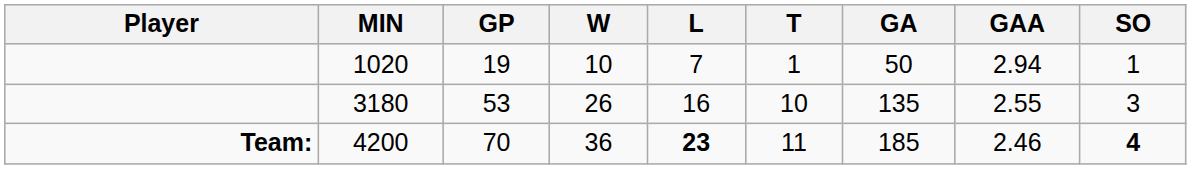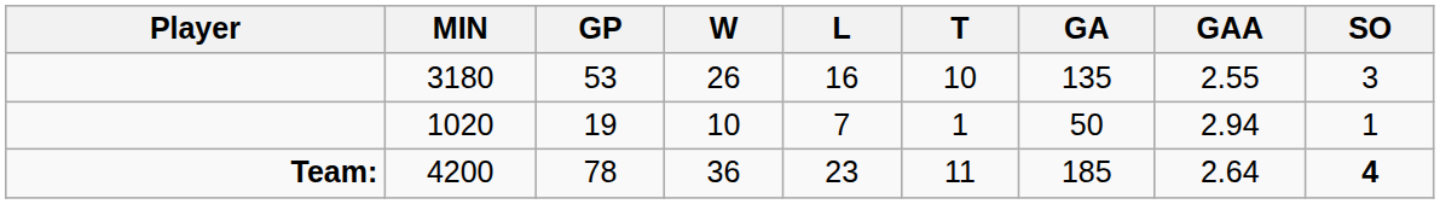rows swapped: 3180 <-> 1020
4200 | GP: 70 -> 78
4200 | L: bold -> normal
4200 | GAA: 2.46 -> 2.64
